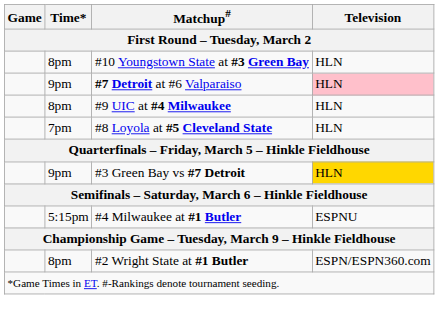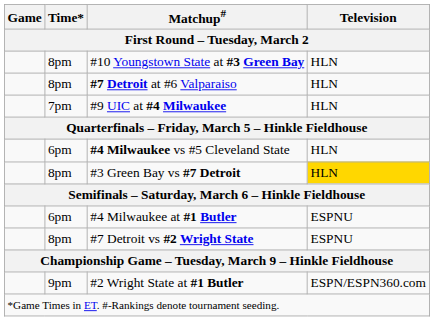#7 Detroit at #6 Valparaiso | Time*: 9pm -> 8pm
#7 Detroit at #6 Valparaiso | Television: pink background -> no background
#9 UIC at #4 Milwaukee | Time*: 8pm -> 7pm
- row: 7pm | #8 Loyola at #5 Cleveland State | HLN
+ row: 6pm | #4 Milwaukee vs #5 Cleveland State | HLN
#3 Green Bay vs #7 Detroit | Time*: 9pm -> 8pm
#4 Milwaukee at #1 Butler | Time*: 5:15pm -> 6pm
+ row: 8pm | #7 Detroit vs #2 Wright State | ESPNU
#2 Wright State at #1 Butler | Time*: 8pm -> 9pm
